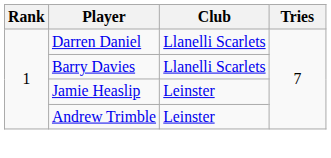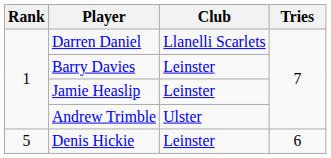Barry Davies | Club: Llanelli Scarlets -> Leinster
Andrew Trimble | Club: Leinster -> Ulster
+ row: 5 | Denis Hickie | Leinster | 6
